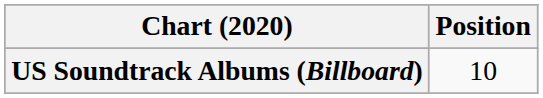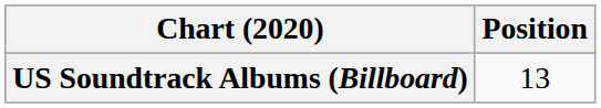US Soundtrack Albums (Billboard) | Position: 10 -> 13
